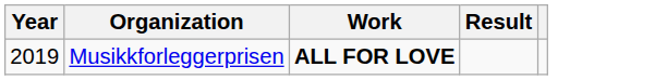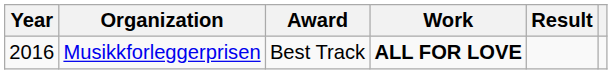+ column: Award | Best Track
Musikkforleggerprisen | Year: 2019 -> 2016
